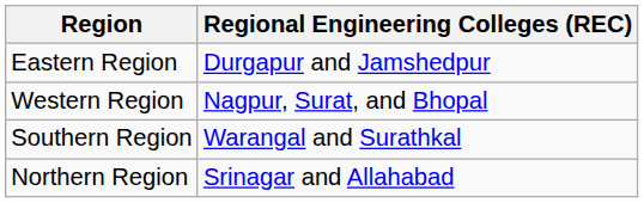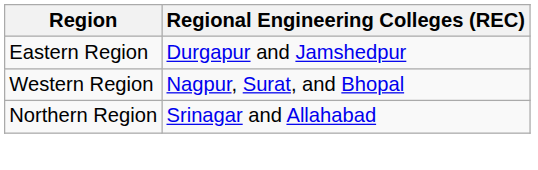- row: Southern Region | Warangal and Surathkal
